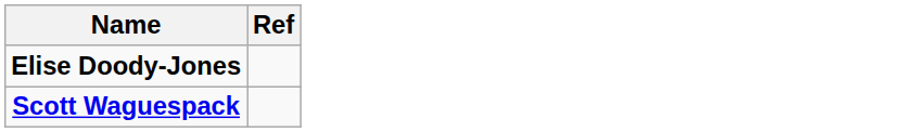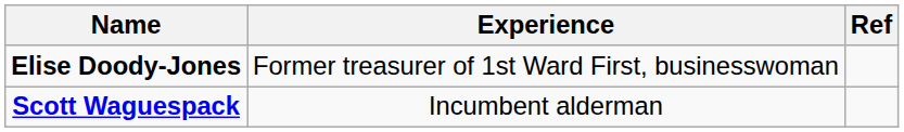+ column: Experience | Former treasurer of 1st Ward First, businesswoman | Incumbent alderman
